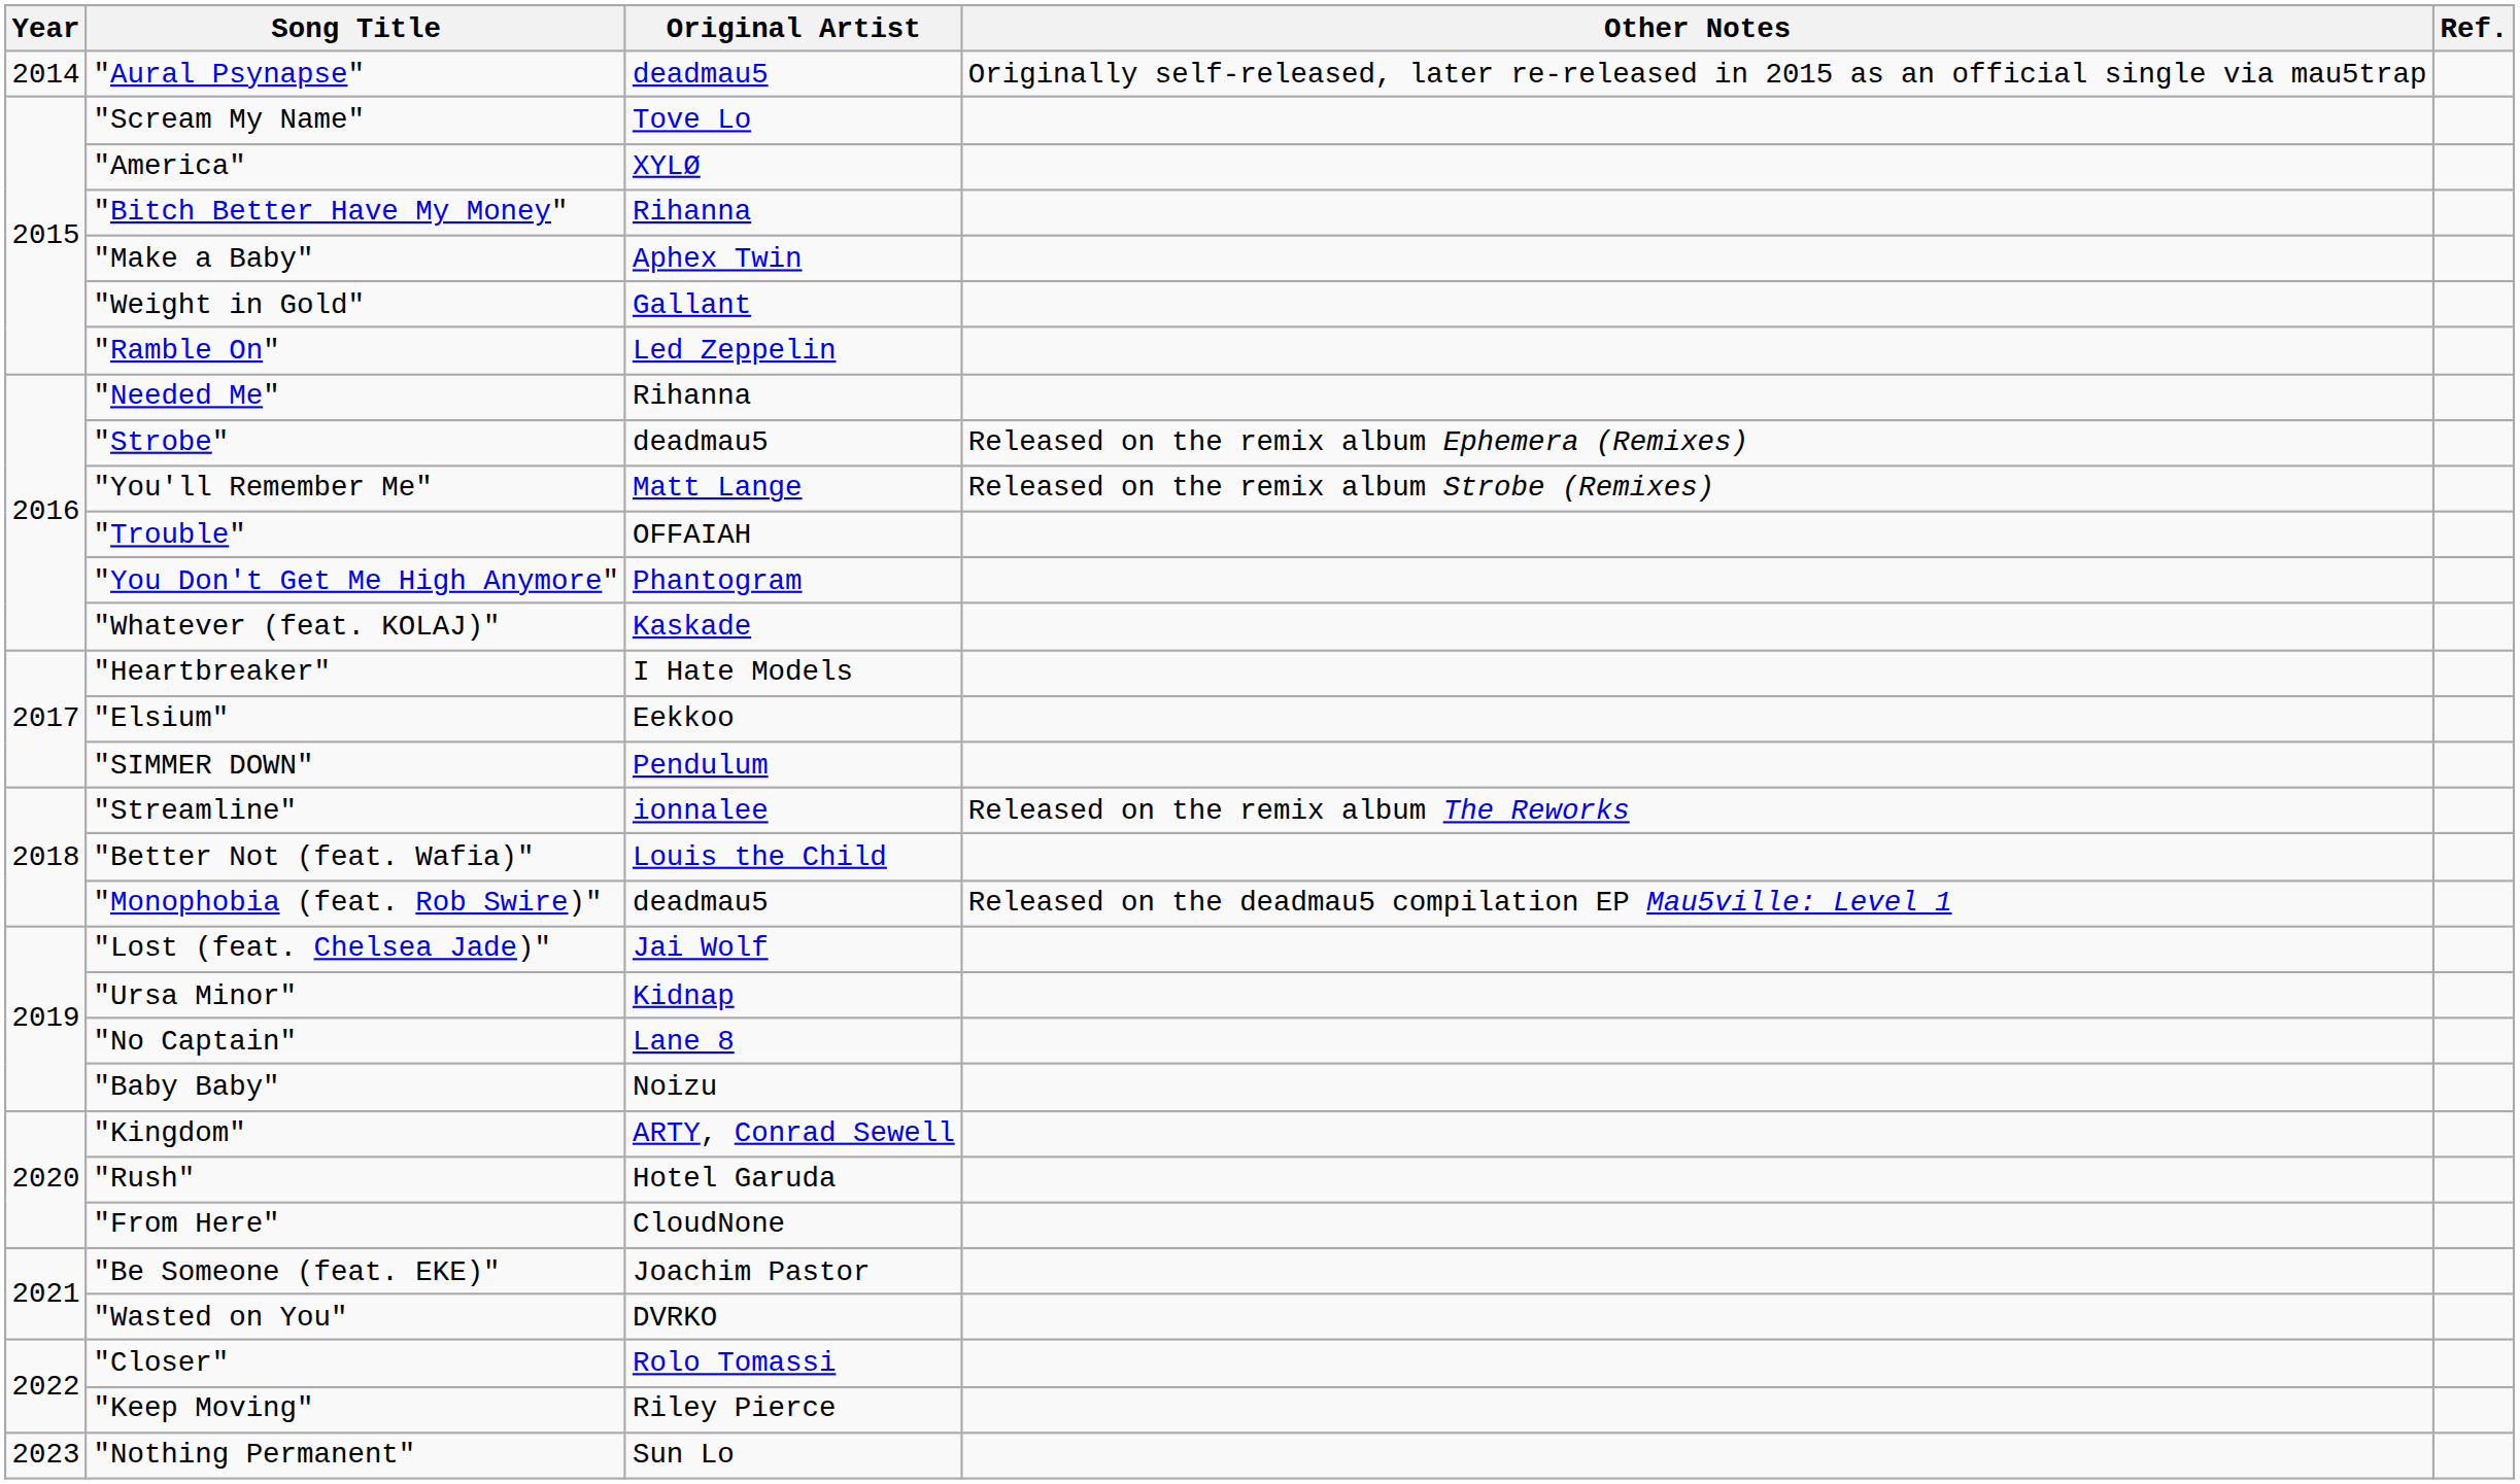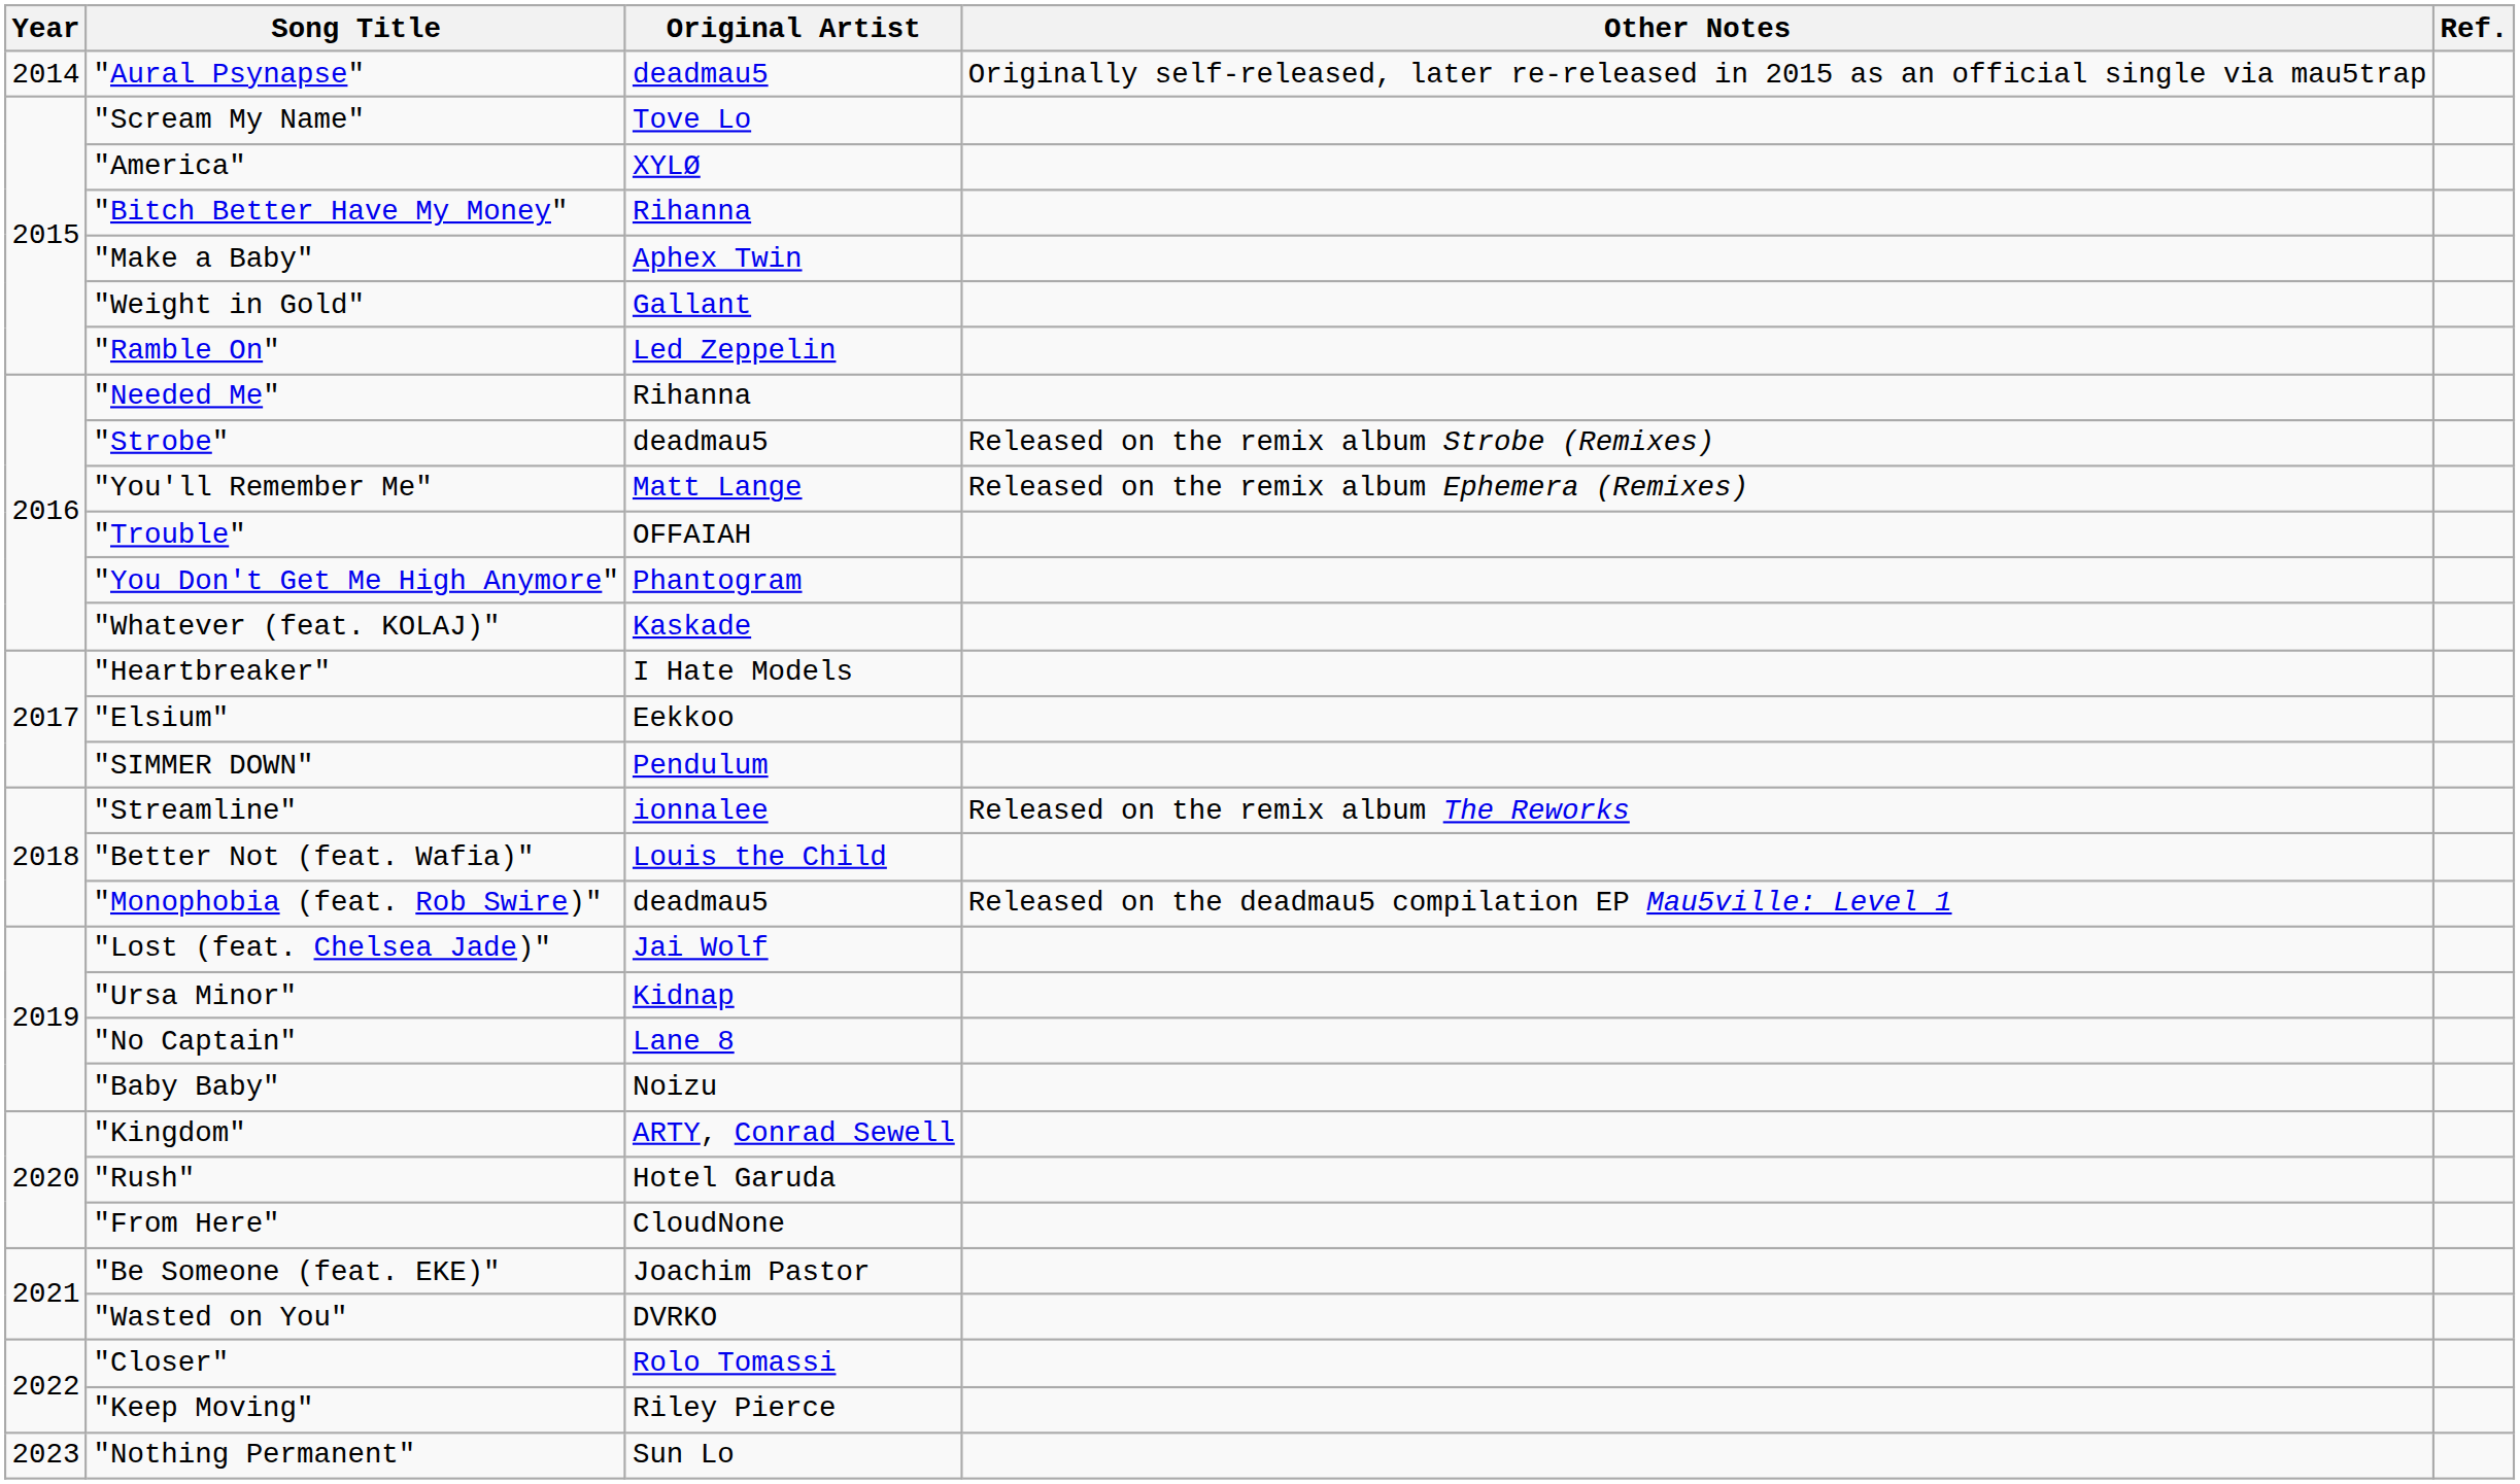"Strobe" | Other Notes: Released on the remix album Ephemera (Remixes) -> Released on the remix album Strobe (Remixes)
"You'll Remember Me" | Other Notes: Released on the remix album Strobe (Remixes) -> Released on the remix album Ephemera (Remixes)
